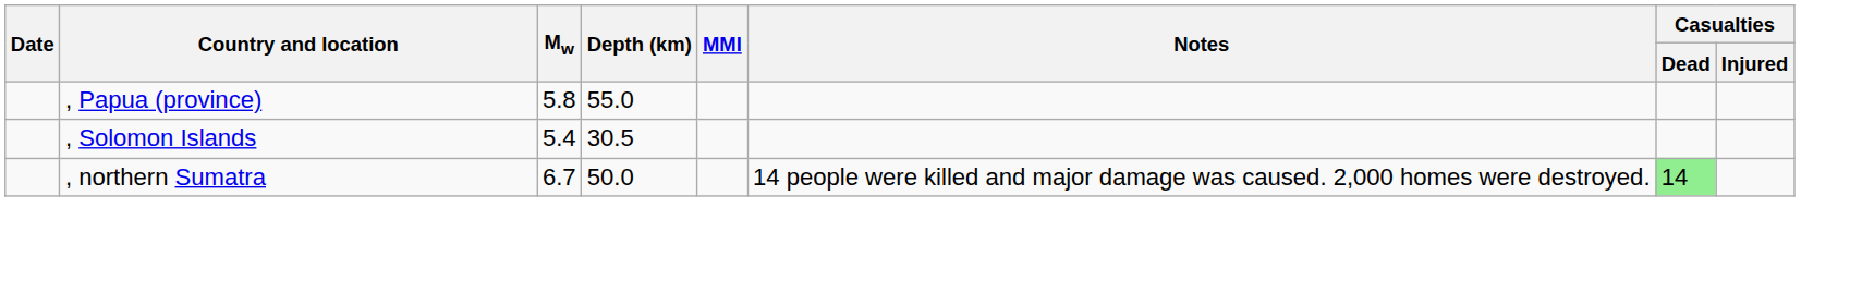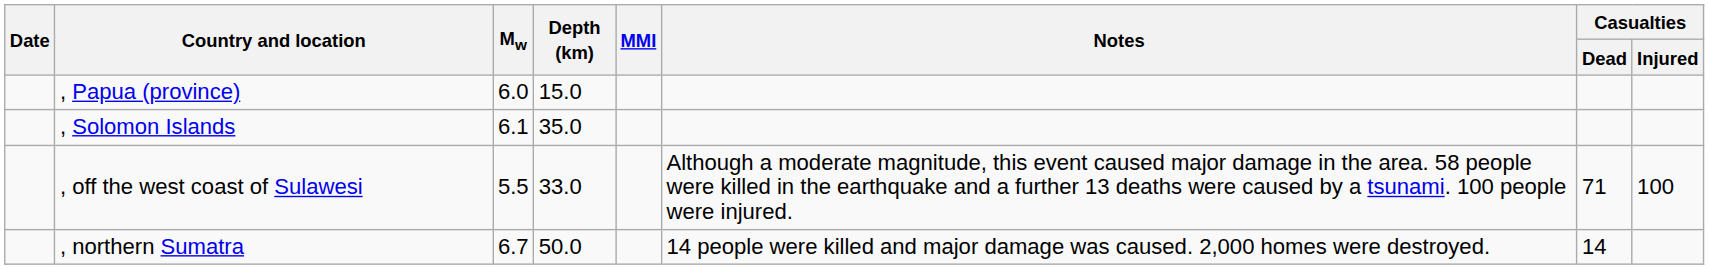, Papua (province) | Mw: 5.8 -> 6.0
, Papua (province) | Depth (km): 55.0 -> 15.0
, Solomon Islands | Mw: 5.4 -> 6.1
, Solomon Islands | Depth (km): 30.5 -> 35.0
+ row: , off the west coast of Sulawesi | 5.5 | 33.0 | Although a moderate magnitude, this event caused major damage in the area. 58 people were killed in the earthquake and a further 13 deaths were caused by a tsunami. 100 people were injured. | 71 | 100
, northern Sumatra | Casualties / Dead: lightgreen background -> no background
